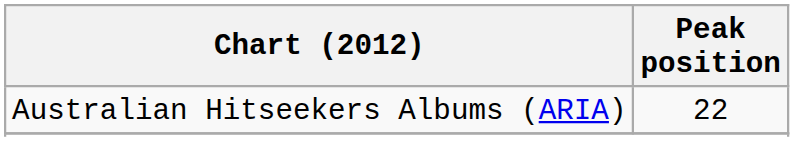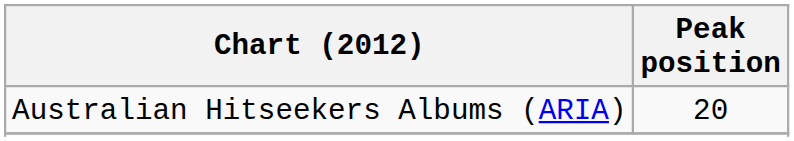Australian Hitseekers Albums (ARIA) | Peak position: 22 -> 20
